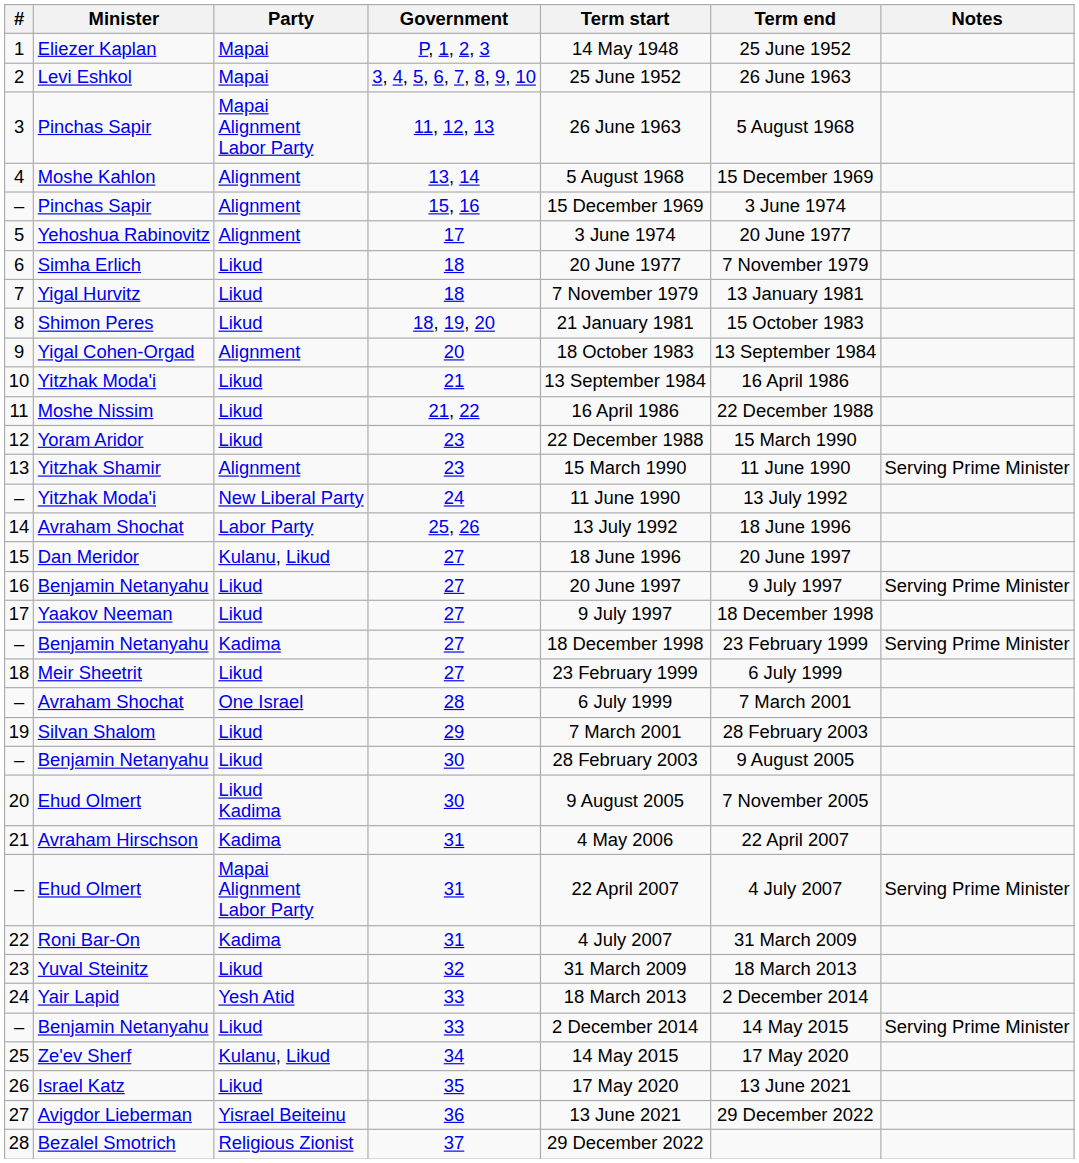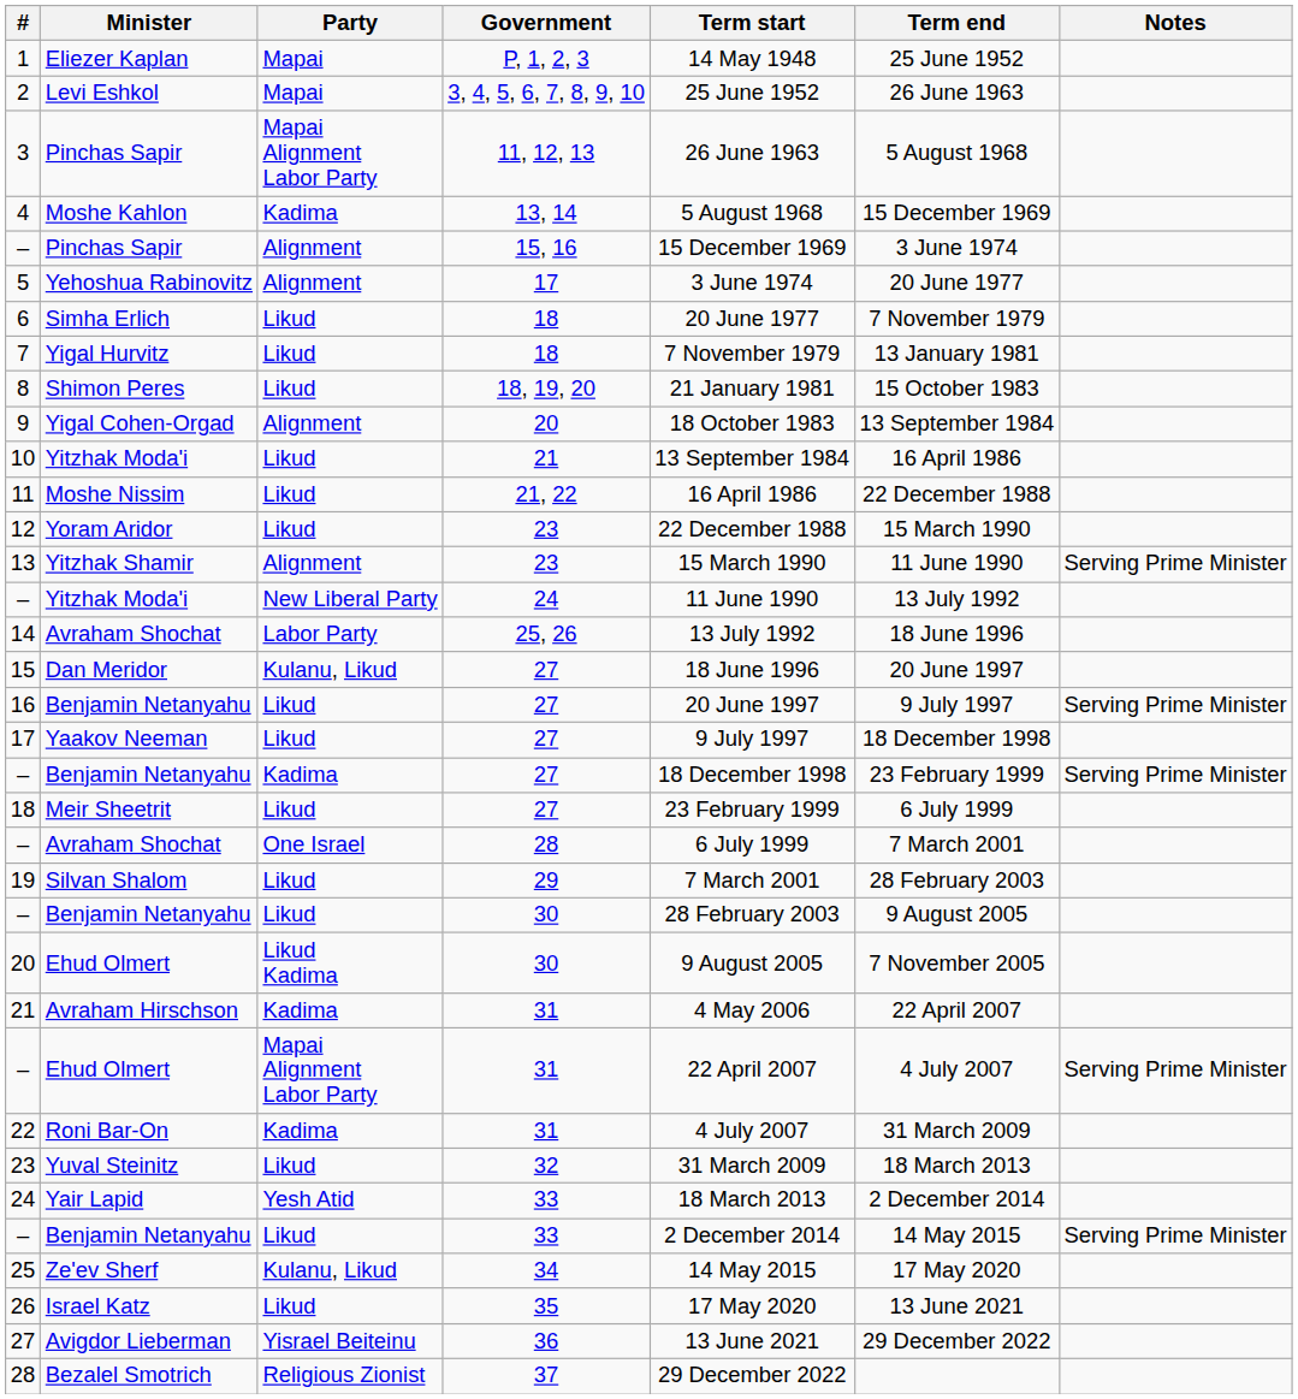4 | Party: Alignment -> Kadima
